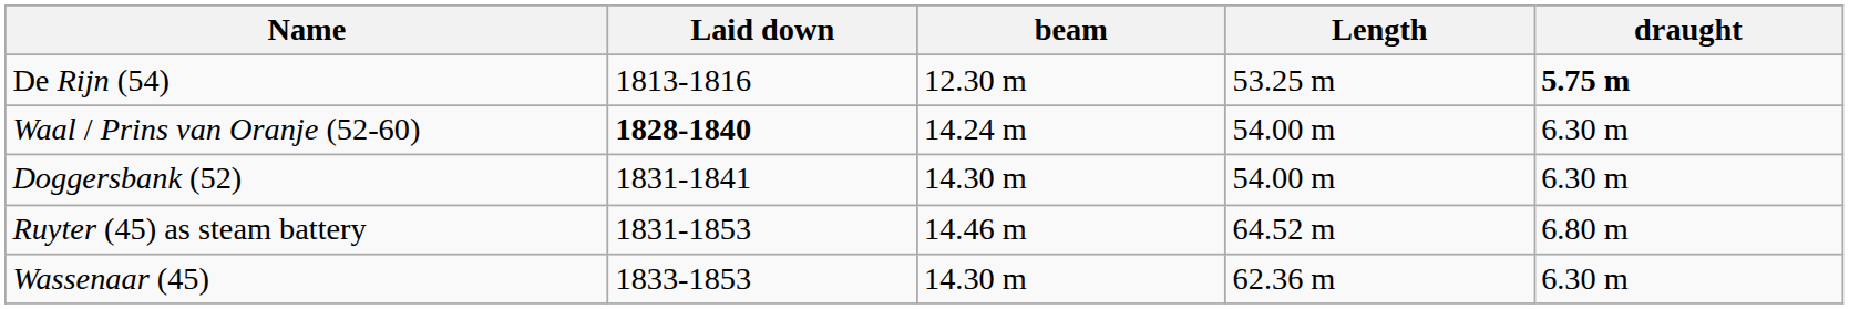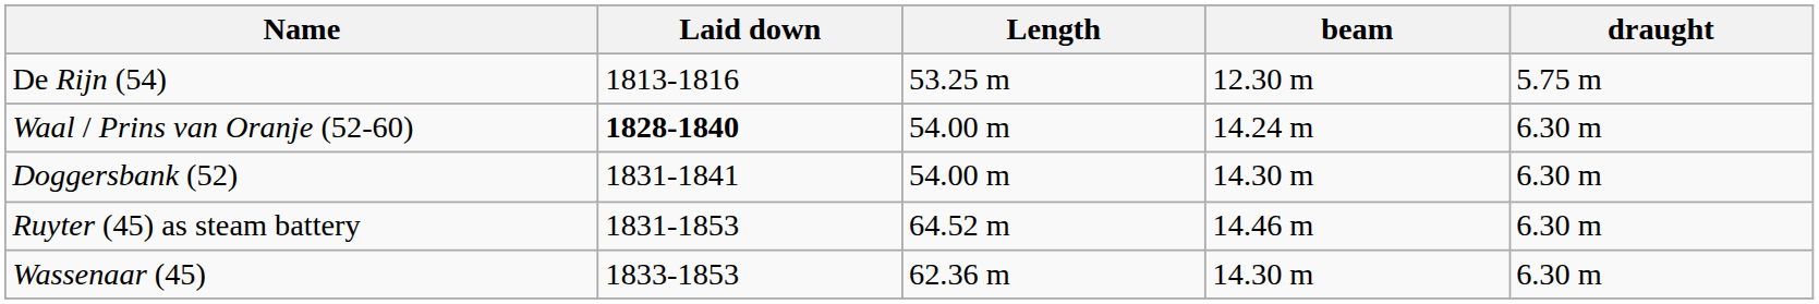columns swapped: Length <-> beam
De Rijn (54) | draught: bold -> normal
Ruyter (45) as steam battery | draught: 6.80 m -> 6.30 m
